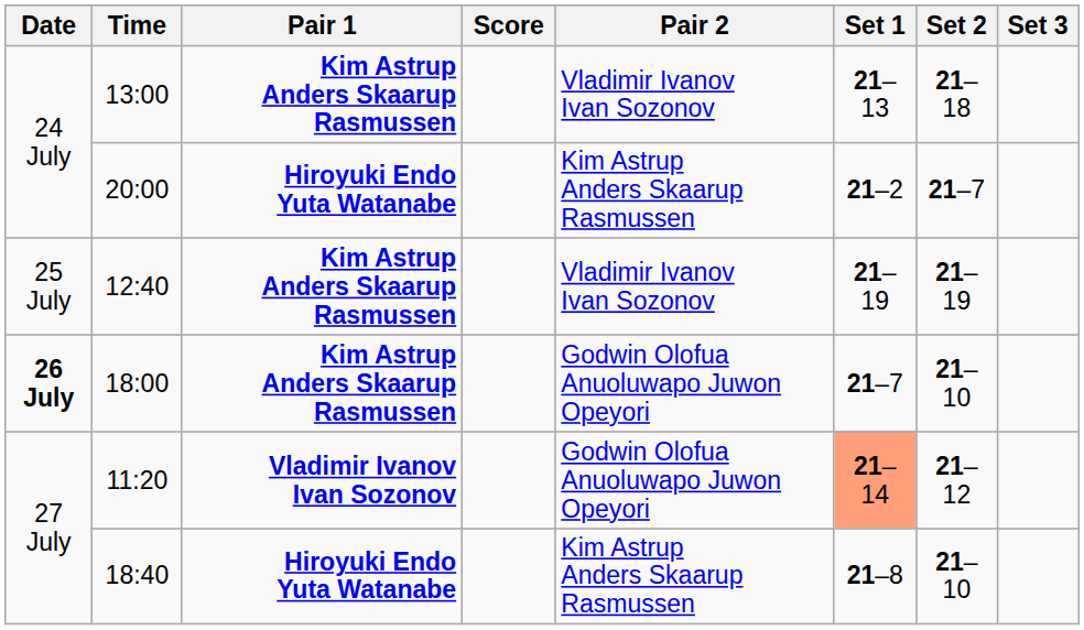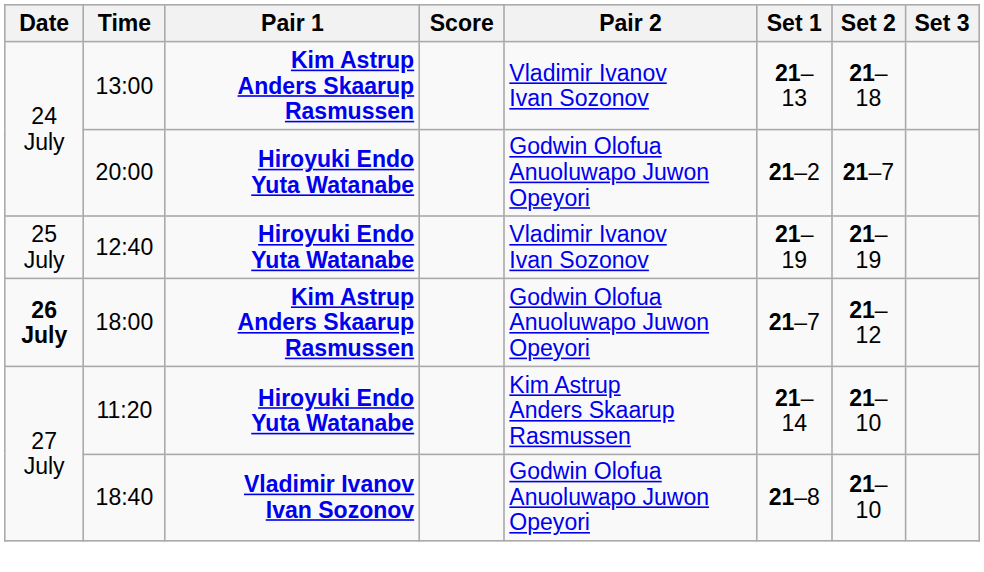20:00 | Pair 2: Kim Astrup Anders Skaarup Rasmussen -> Godwin Olofua Anuoluwapo Juwon Opeyori
12:40 | Pair 1: Kim Astrup Anders Skaarup Rasmussen -> Hiroyuki Endo Yuta Watanabe
18:00 | Set 2: 21–10 -> 21–12
11:20 | Pair 1: Vladimir Ivanov Ivan Sozonov -> Hiroyuki Endo Yuta Watanabe
11:20 | Pair 2: Godwin Olofua Anuoluwapo Juwon Opeyori -> Kim Astrup Anders Skaarup Rasmussen
11:20 | Set 1: lightsalmon background -> no background
11:20 | Set 2: 21–12 -> 21–10
18:40 | Pair 1: Hiroyuki Endo Yuta Watanabe -> Vladimir Ivanov Ivan Sozonov
18:40 | Pair 2: Kim Astrup Anders Skaarup Rasmussen -> Godwin Olofua Anuoluwapo Juwon Opeyori
